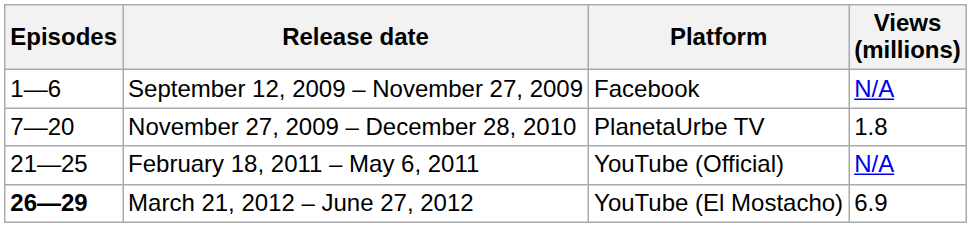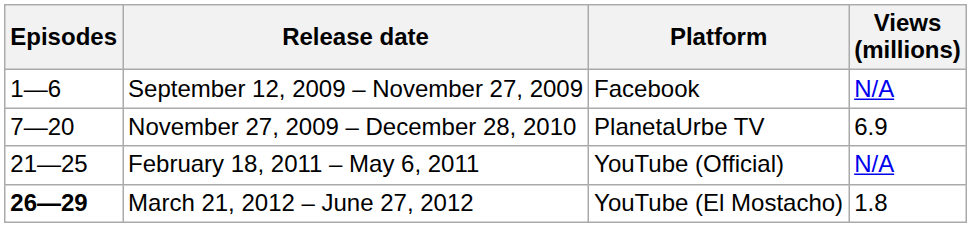November 27, 2009 – December 28, 2010 | Views (millions): 1.8 -> 6.9
March 21, 2012 – June 27, 2012 | Views (millions): 6.9 -> 1.8
